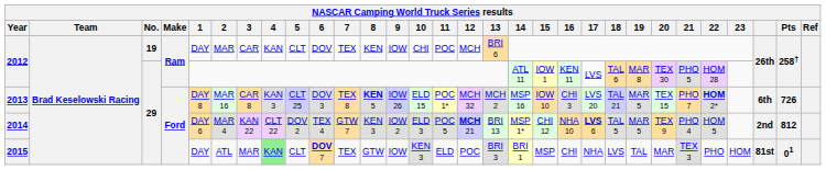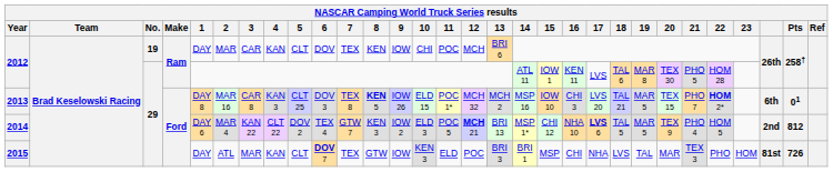2013 | Pts: 726 -> 01
2015 | 4: lightgreen background -> no background
2015 | Pts: 01 -> 726
